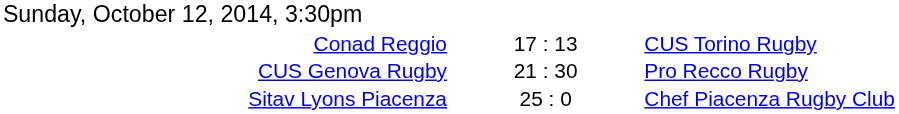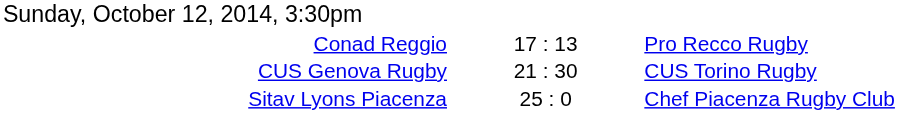Conad Reggio | column 3: CUS Torino Rugby -> Pro Recco Rugby
CUS Genova Rugby | column 3: Pro Recco Rugby -> CUS Torino Rugby
